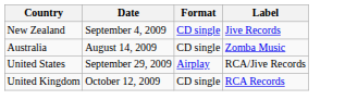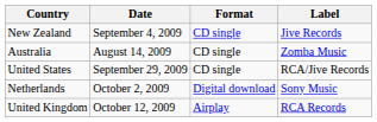United States | Format: Airplay -> CD single
+ row: Netherlands | October 2, 2009 | Digital download | Sony Music
United Kingdom | Format: CD single -> Airplay
